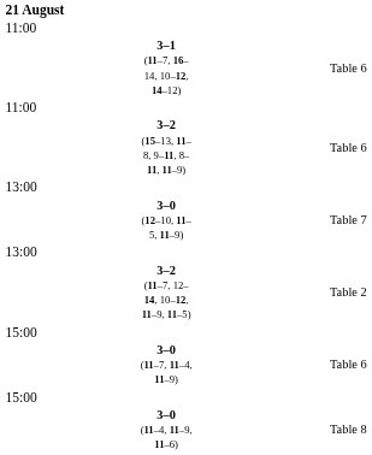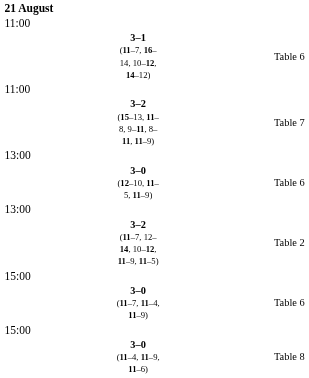3–2 (15–13, 11–8, 9–11, 8–11, 11–9) | column 4: Table 6 -> Table 7
3–0 (12–10, 11–5, 11–9) | column 4: Table 7 -> Table 6
